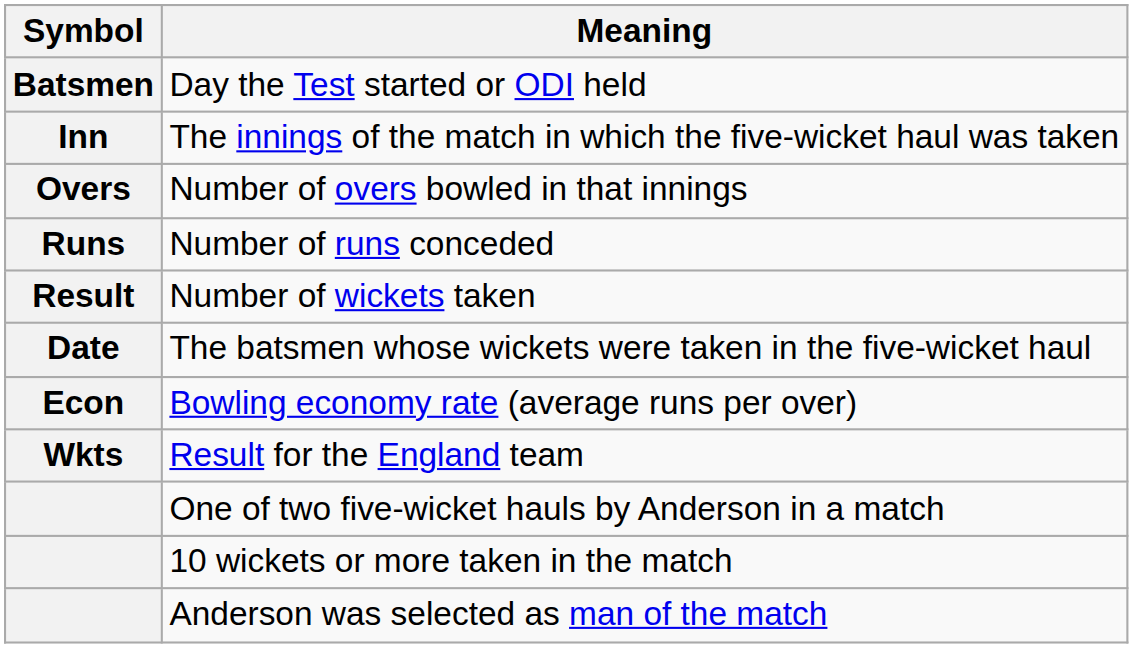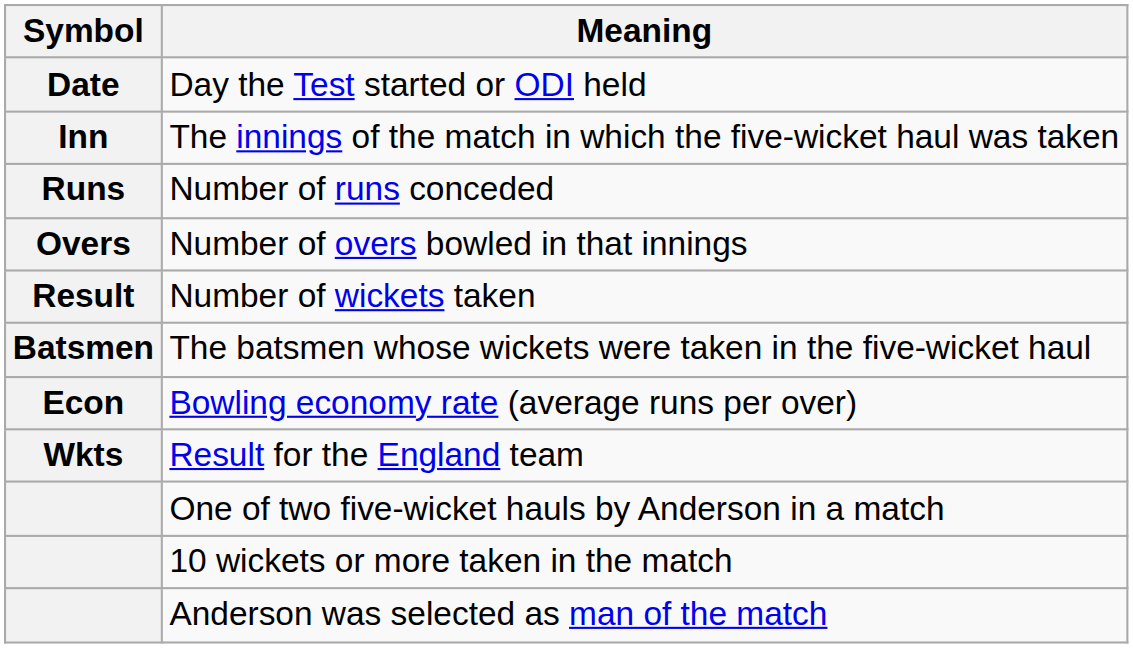Day the Test started or ODI held | Symbol: Batsmen -> Date
rows swapped: Number of overs bowled in that innings <-> Number of runs conceded
The batsmen whose wickets were taken in the five-wicket haul | Symbol: Date -> Batsmen
